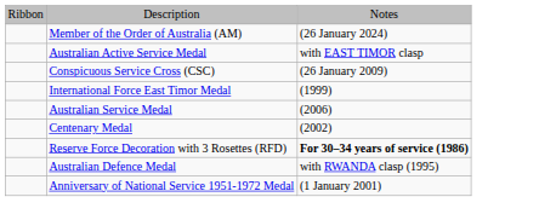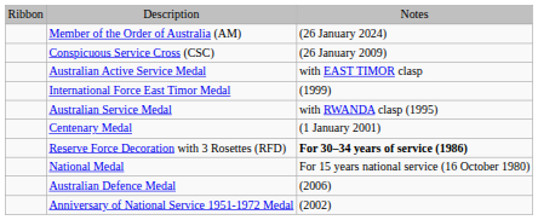rows swapped: Conspicuous Service Cross (CSC) <-> Australian Active Service Medal
Australian Service Medal | column 3: (2006) -> with RWANDA clasp (1995)
Centenary Medal | column 3: (2002) -> (1 January 2001)
+ row: National Medal | For 15 years national service (16 October 1980)
Australian Defence Medal | column 3: with RWANDA clasp (1995) -> (2006)
Anniversary of National Service 1951-1972 Medal | column 3: (1 January 2001) -> (2002)
